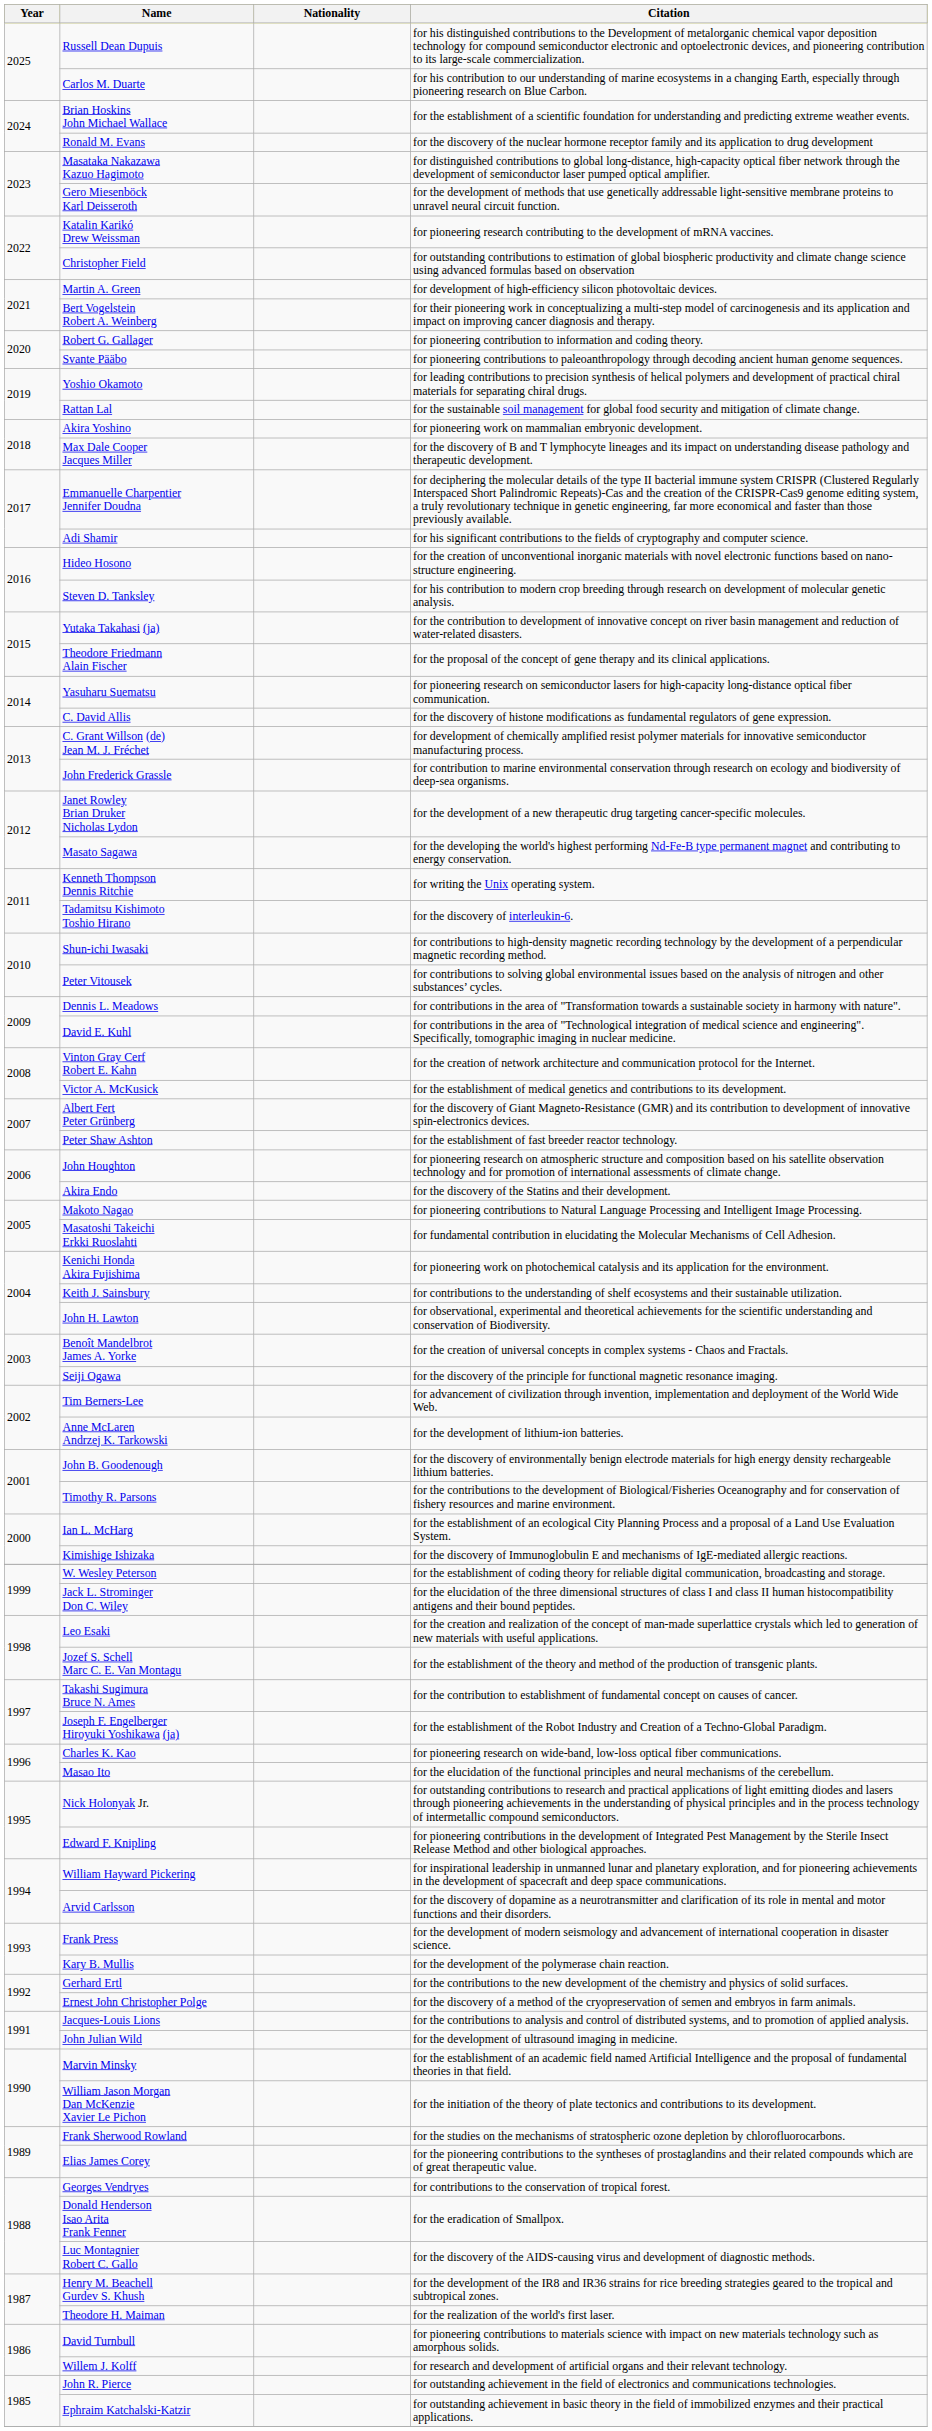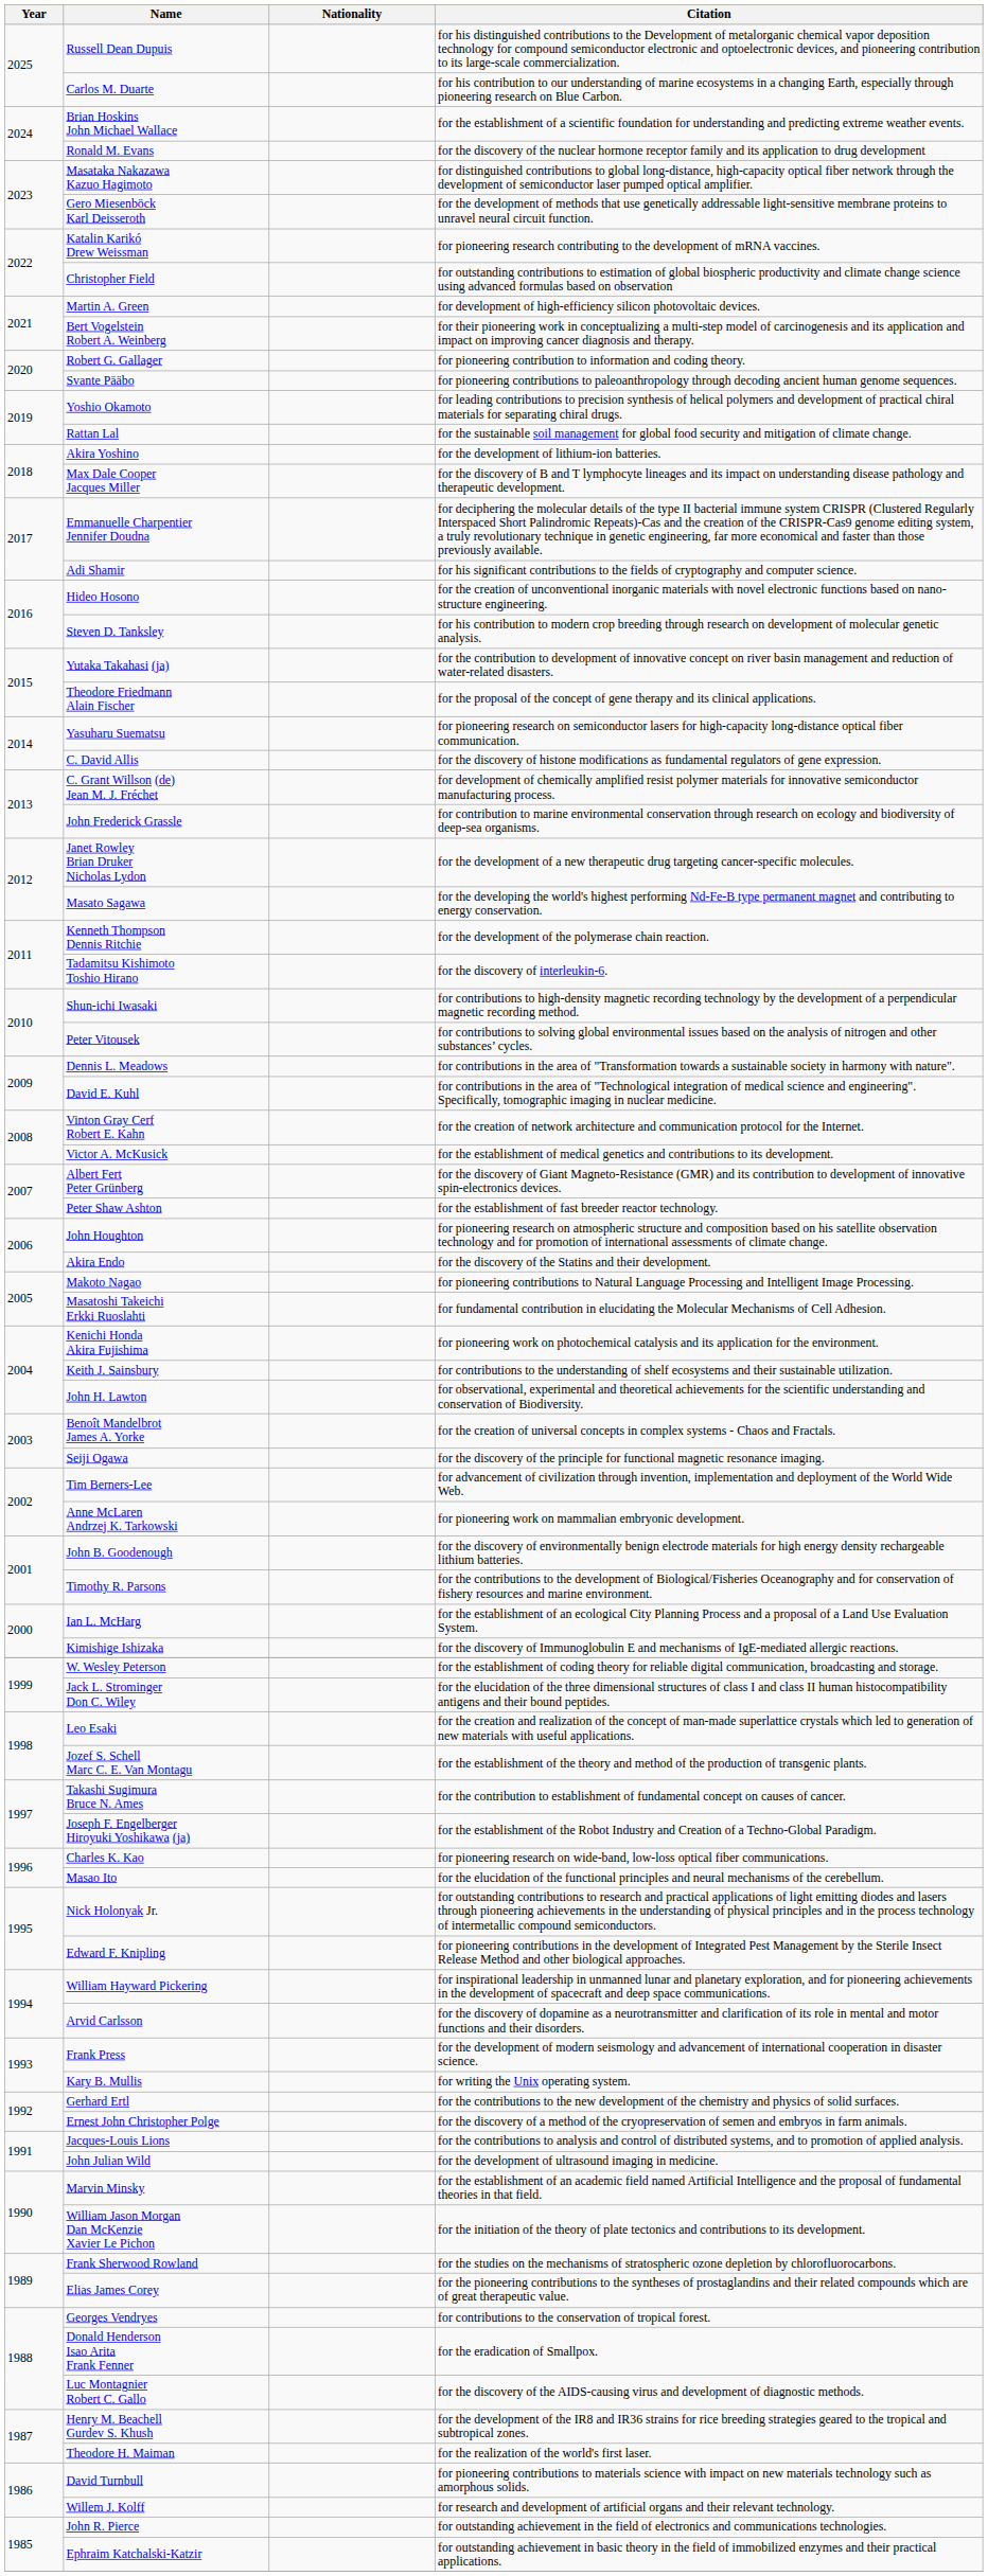Akira Yoshino | Citation: for pioneering work on mammalian embryonic development. -> for the development of lithium-ion batteries.
Kenneth Thompson Dennis Ritchie | Citation: for writing the Unix operating system. -> for the development of the polymerase chain reaction.
Anne McLaren Andrzej K. Tarkowski | Citation: for the development of lithium-ion batteries. -> for pioneering work on mammalian embryonic development.
Kary B. Mullis | Citation: for the development of the polymerase chain reaction. -> for writing the Unix operating system.
